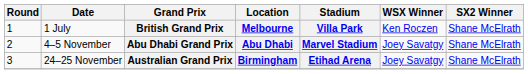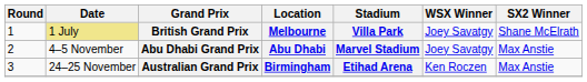British Grand Prix | Date: no background -> khaki background
British Grand Prix | WSX Winner: Ken Roczen -> Joey Savatgy
Abu Dhabi Grand Prix | SX2 Winner: Shane McElrath -> Max Anstie
Australian Grand Prix | WSX Winner: Joey Savatgy -> Ken Roczen
Australian Grand Prix | SX2 Winner: Shane McElrath -> Max Anstie
